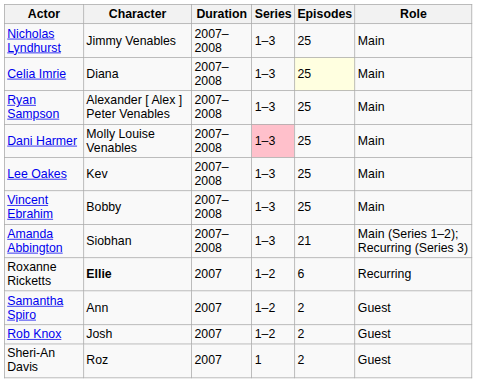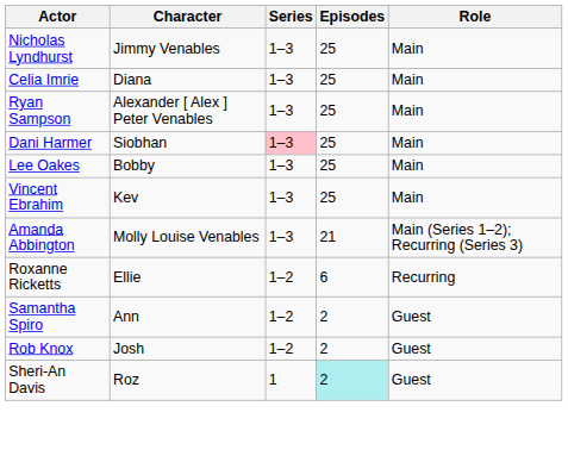- column: Duration | 2007–2008 | 2007–2008 | 2007–2008 | 2007–2008 | 2007–2008 | 2007–2008 | 2007–2008 | 2007 | 2007 | 2007 | 2007
Celia Imrie | Episodes: lightyellow background -> no background
Dani Harmer | Character: Molly Louise Venables -> Siobhan
Lee Oakes | Character: Kev -> Bobby
Vincent Ebrahim | Character: Bobby -> Kev
Amanda Abbington | Character: Siobhan -> Molly Louise Venables
Roxanne Ricketts | Character: bold -> normal
Sheri-An Davis | Episodes: no background -> paleturquoise background
